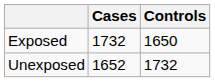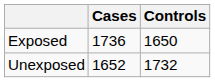Exposed | Cases: 1732 -> 1736
